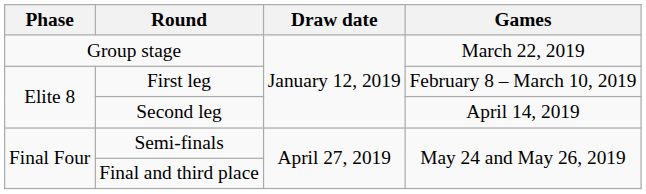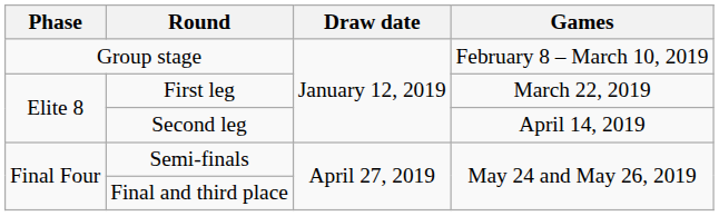Group stage | Games: March 22, 2019 -> February 8 – March 10, 2019
First leg | Games: February 8 – March 10, 2019 -> March 22, 2019
